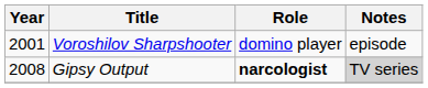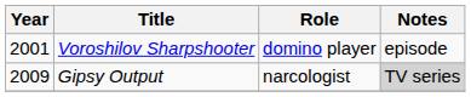Gipsy Оutput | Year: 2008 -> 2009
Gipsy Оutput | Role: bold -> normal
